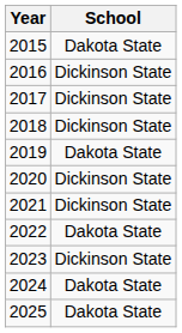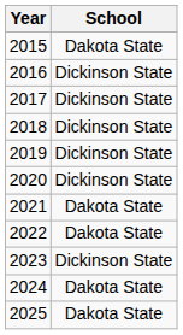2019 | School: Dakota State -> Dickinson State
2021 | School: Dickinson State -> Dakota State
